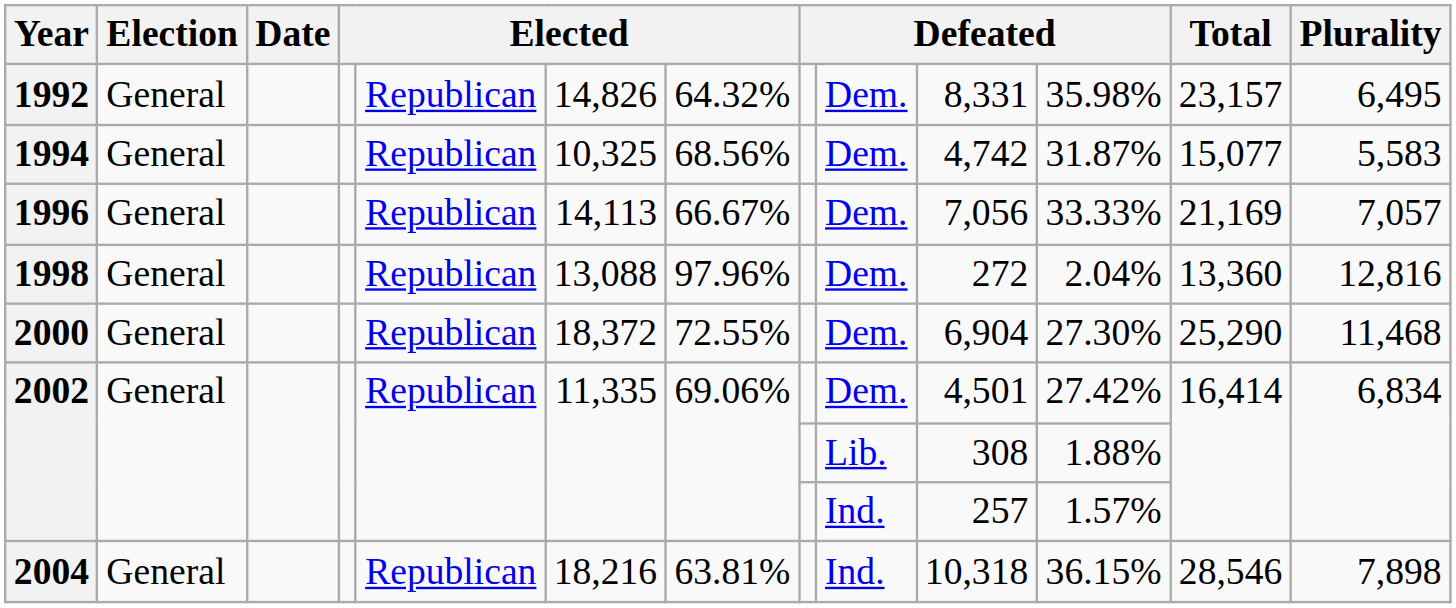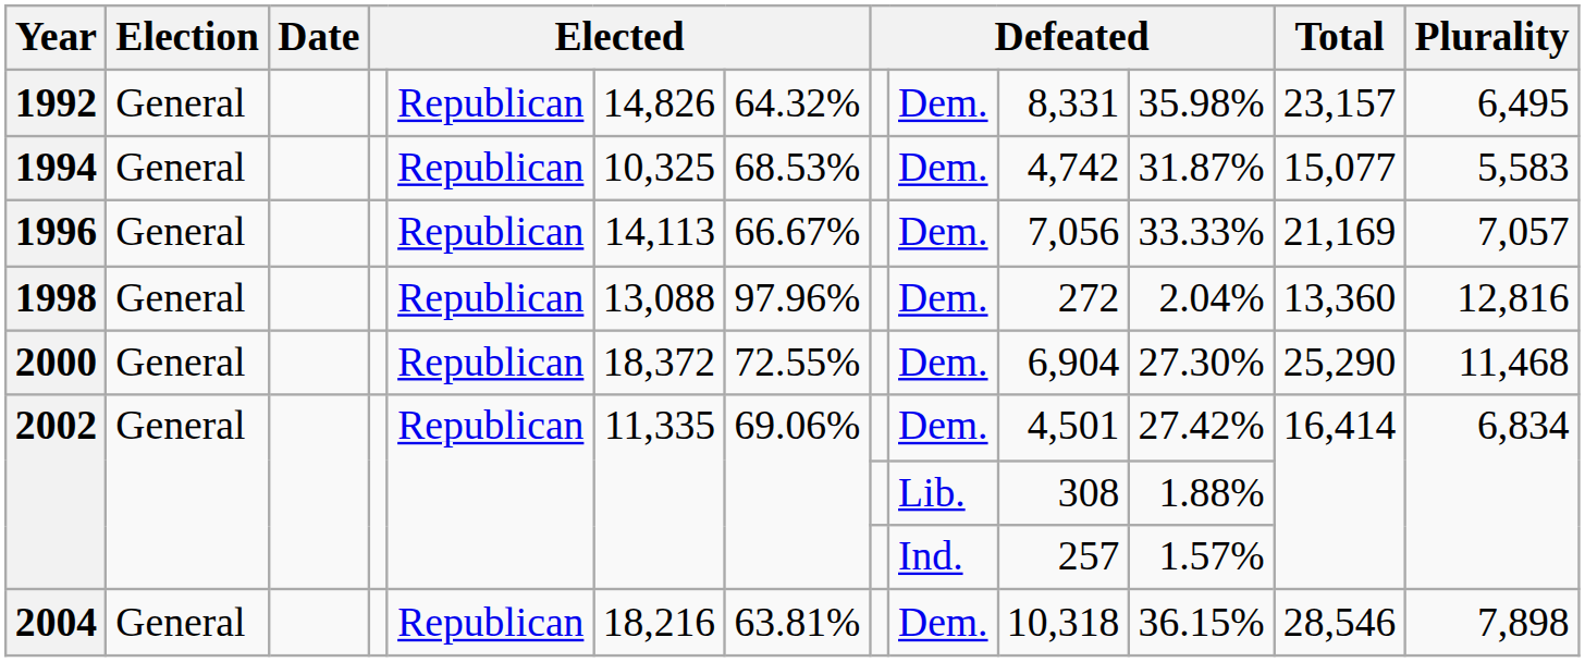1994 | column 7: 68.56% -> 68.53%
2004 | column 9: Ind. -> Dem.
